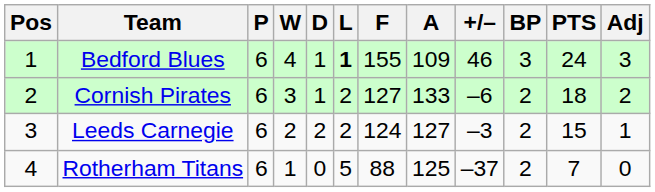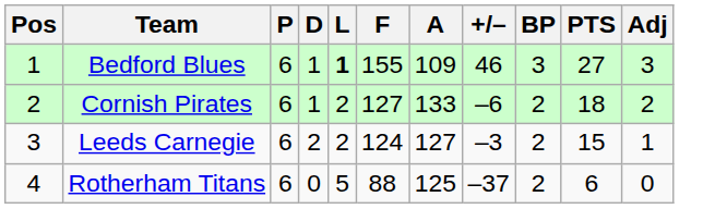- column: W | 4 | 3 | 2 | 1
Bedford Blues | PTS: 24 -> 27
Rotherham Titans | PTS: 7 -> 6
